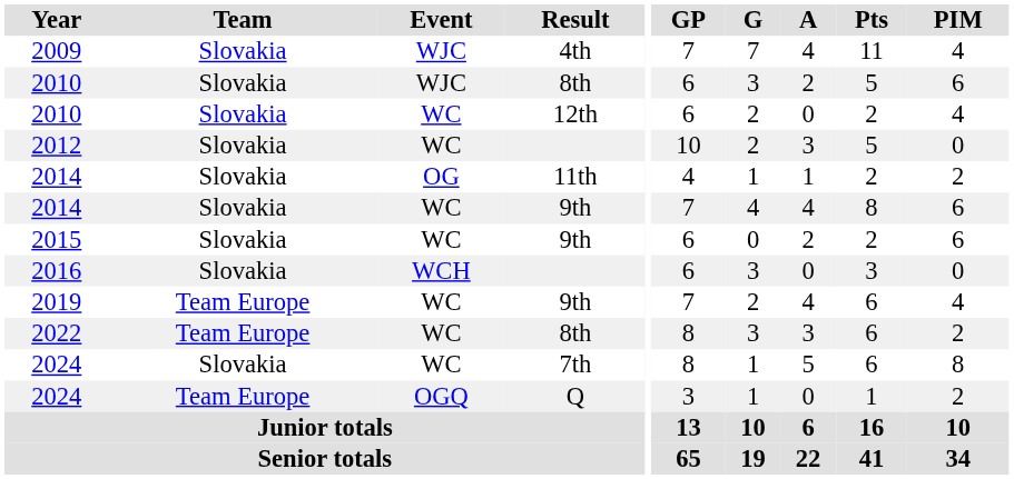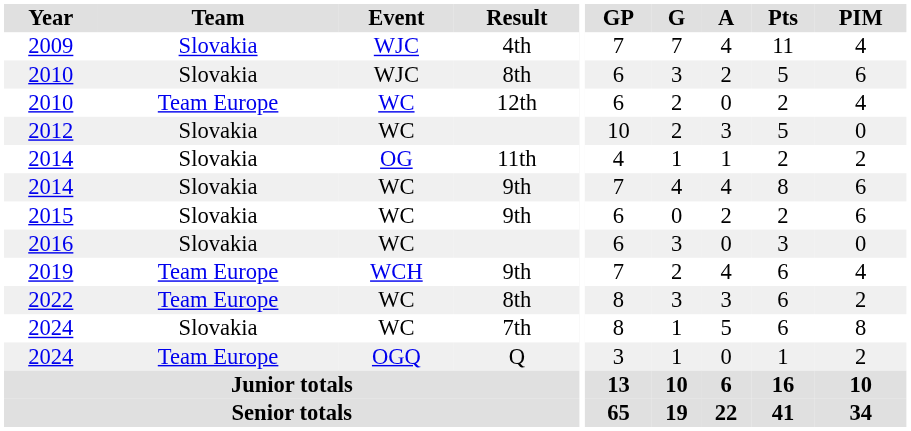2010 / 12th | Team: Slovakia -> Team Europe
2016 | Event: WCH -> WC
2019 | Event: WC -> WCH
